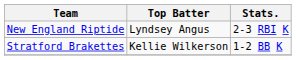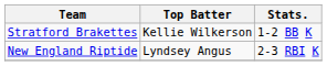rows swapped: New England Riptide <-> Stratford Brakettes
